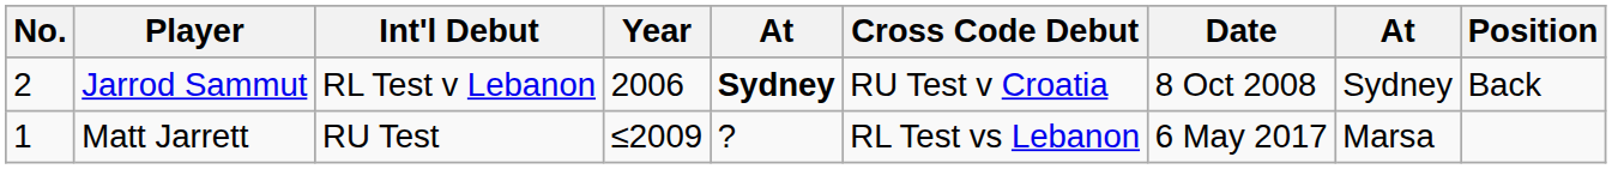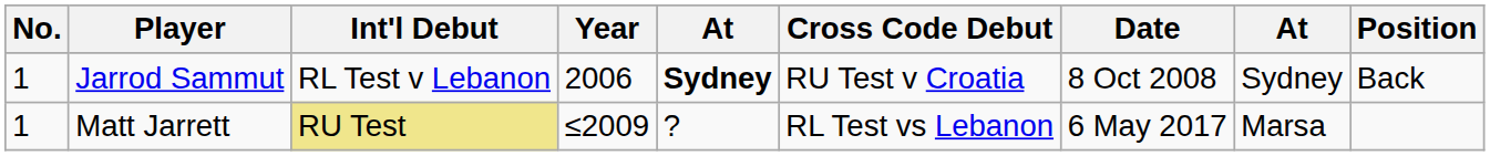Jarrod Sammut | No.: 2 -> 1
Matt Jarrett | Int'l Debut: no background -> khaki background
